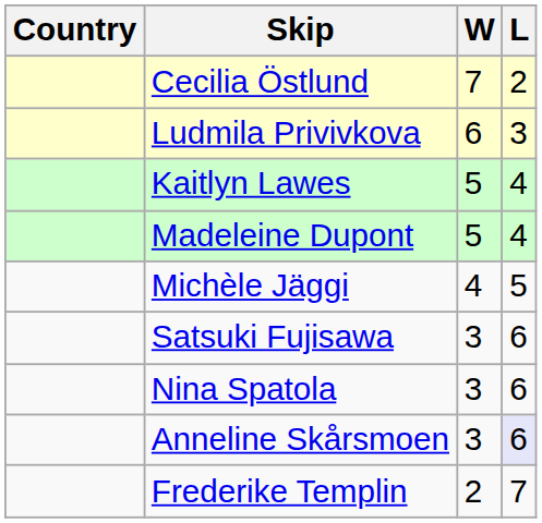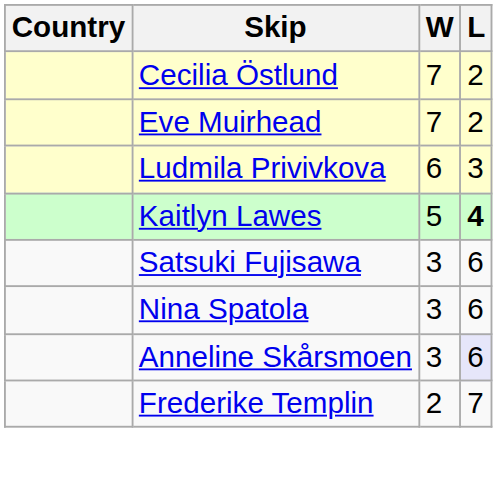+ row: Eve Muirhead | 7 | 2
Kaitlyn Lawes | L: normal -> bold
- row: Madeleine Dupont | 5 | 4
- row: Michèle Jäggi | 4 | 5
